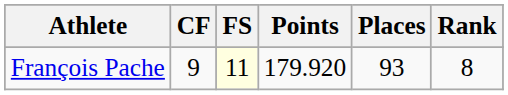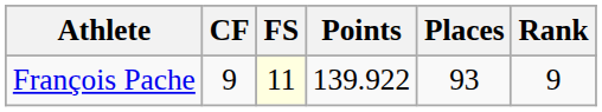François Pache | Points: 179.920 -> 139.922
François Pache | Rank: 8 -> 9
